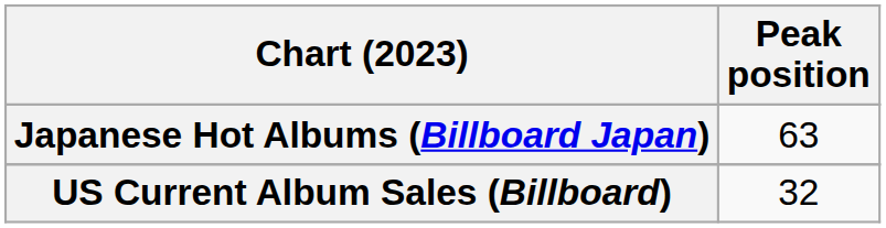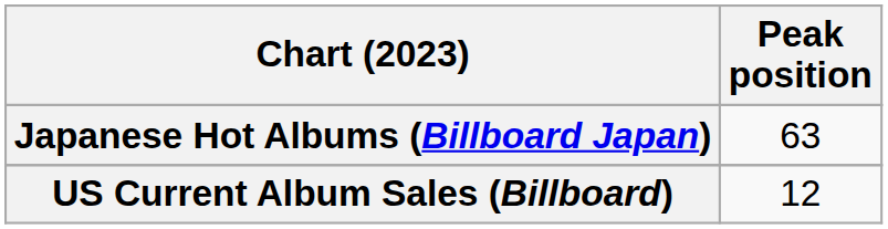US Current Album Sales (Billboard) | Peak position: 32 -> 12
